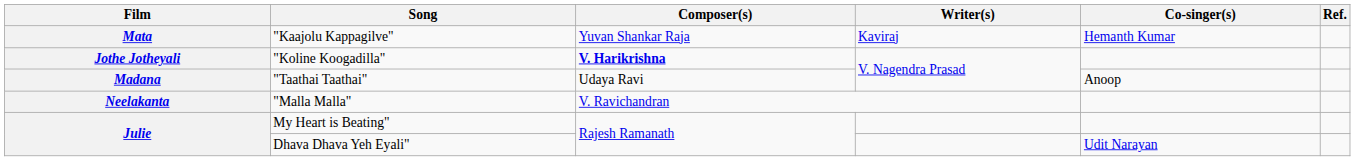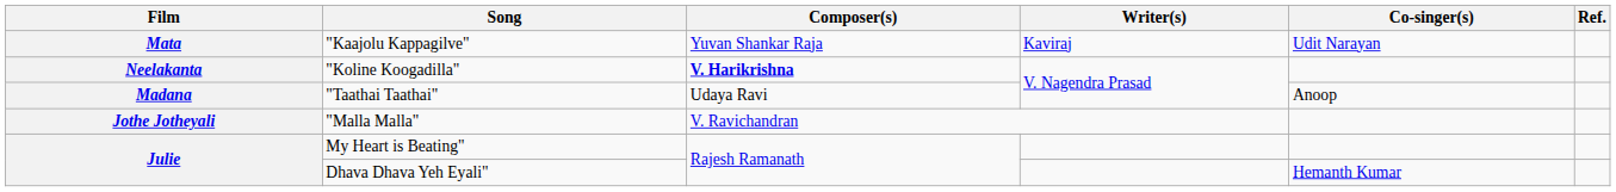"Kaajolu Kappagilve" | Co-singer(s): Hemanth Kumar -> Udit Narayan
"Koline Koogadilla" | Film: Jothe Jotheyali -> Neelakanta
"Malla Malla" | Film: Neelakanta -> Jothe Jotheyali
Dhava Dhava Yeh Eyali" | Co-singer(s): Udit Narayan -> Hemanth Kumar
